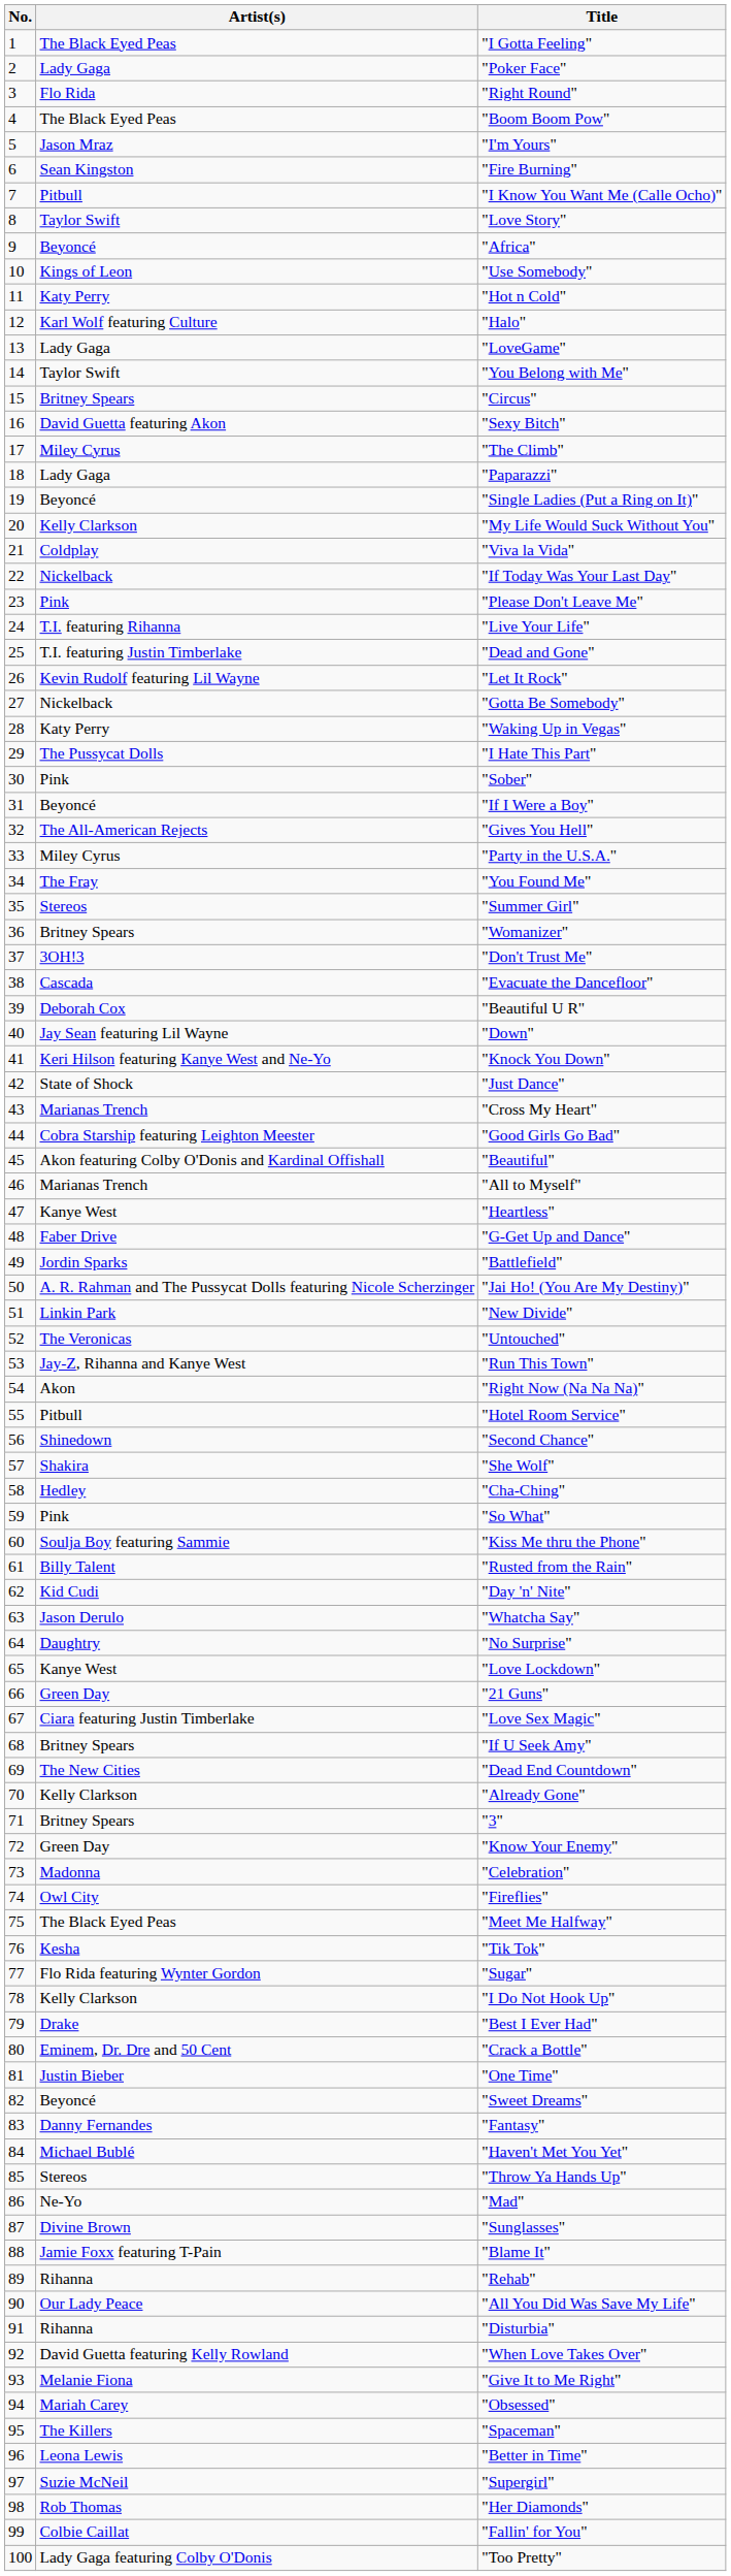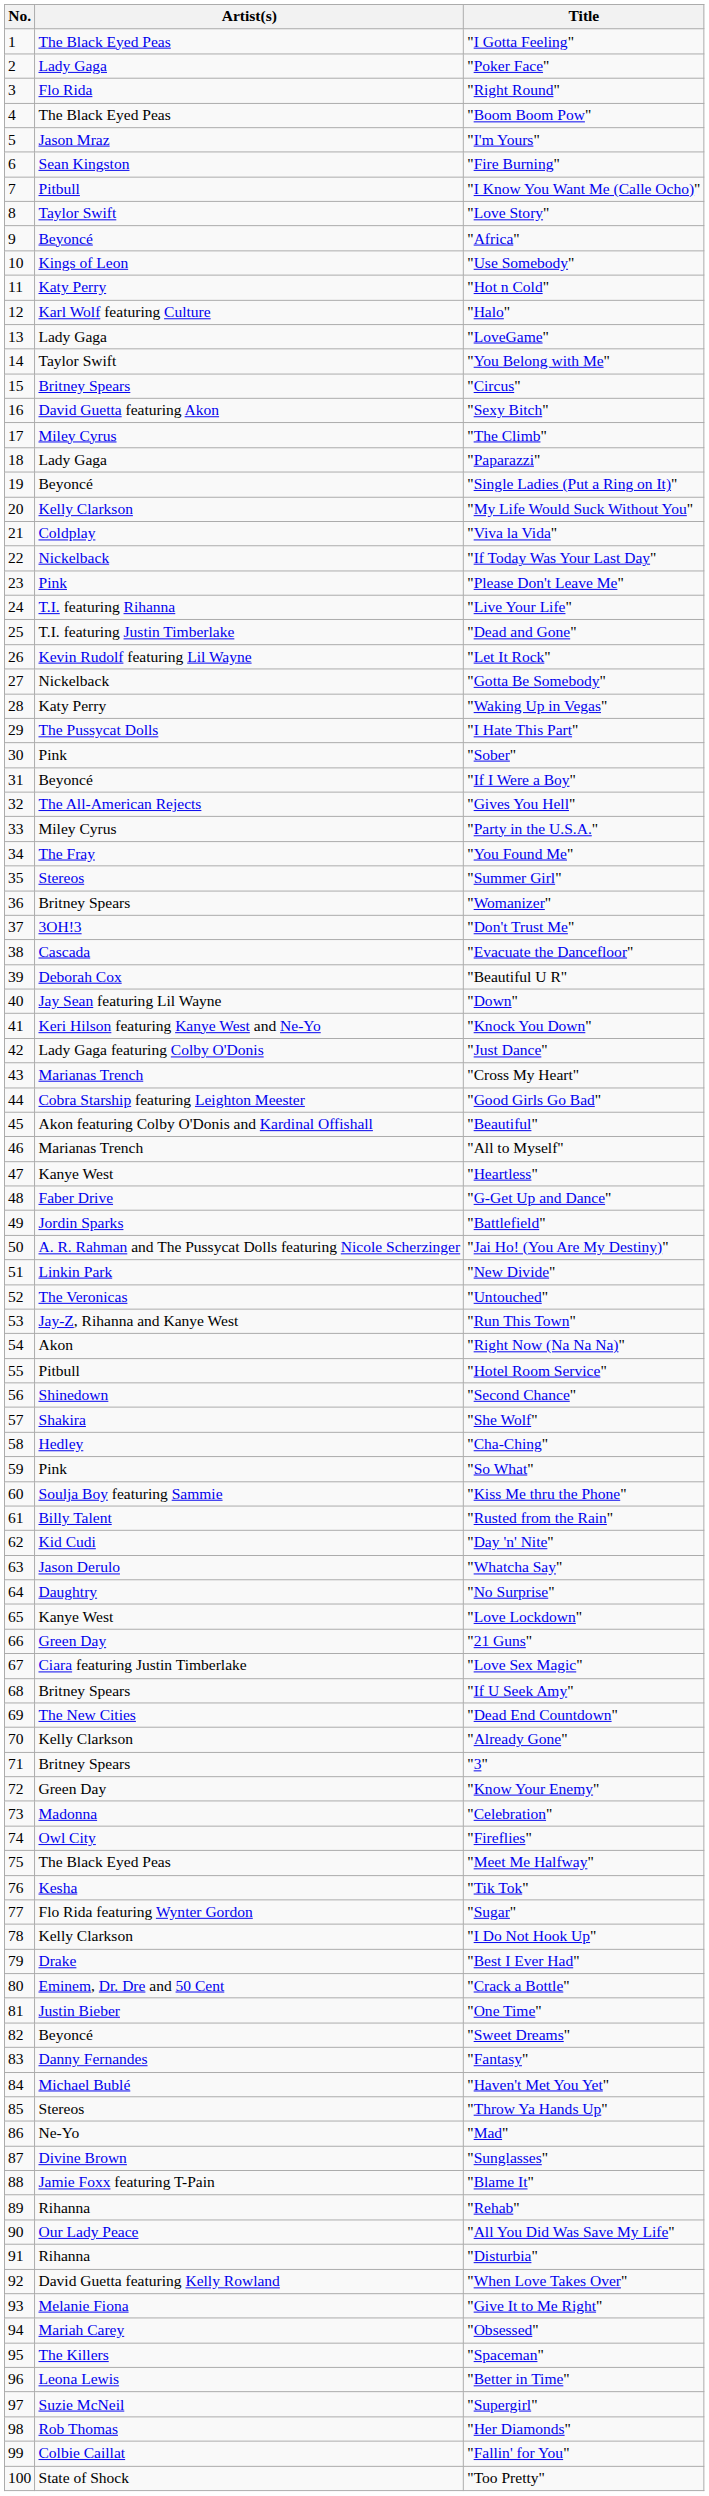"Just Dance" | Artist(s): State of Shock -> Lady Gaga featuring Colby O'Donis
"Too Pretty" | Artist(s): Lady Gaga featuring Colby O'Donis -> State of Shock
